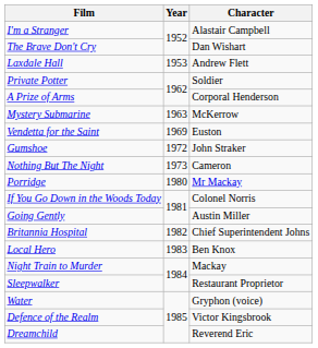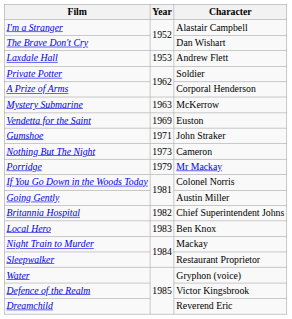Gumshoe | Year: 1972 -> 1971
Porridge | Year: 1980 -> 1979
